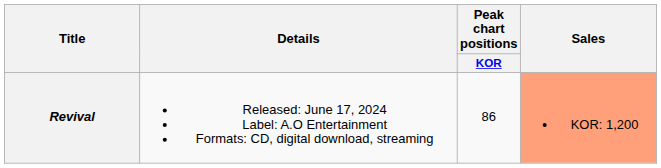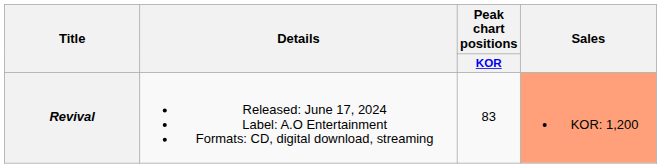Revival | Peak chart positions / KOR: 86 -> 83
